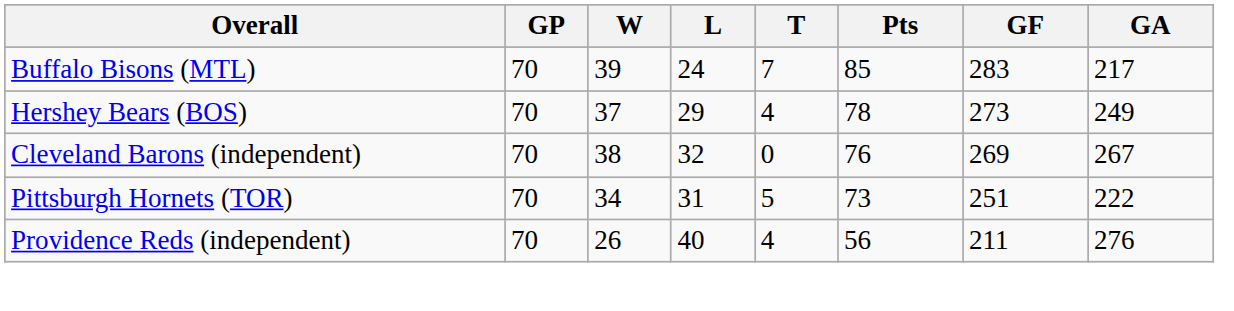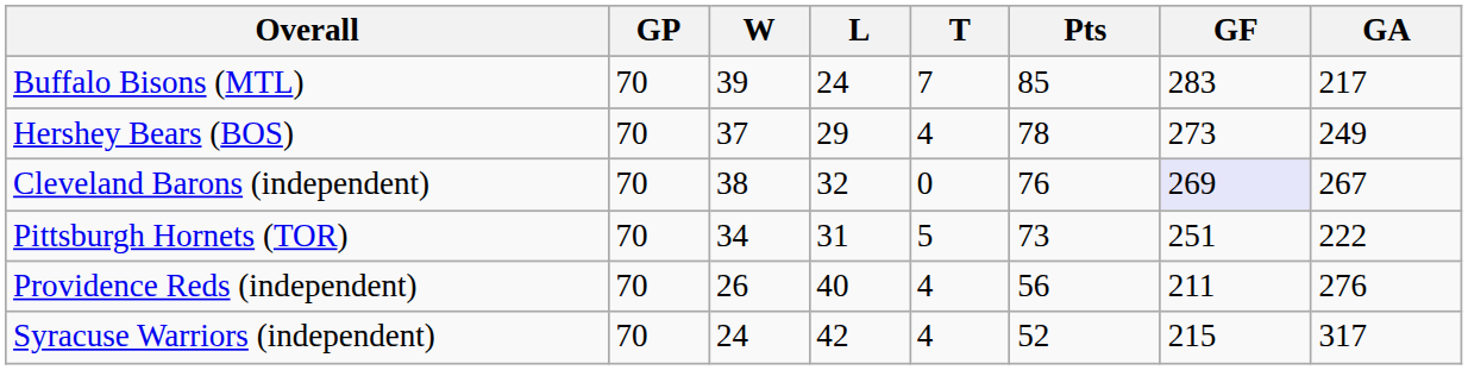Cleveland Barons (independent) | GF: no background -> lavender background
+ row: Syracuse Warriors (independent) | 70 | 24 | 42 | 4 | 52 | 215 | 317
